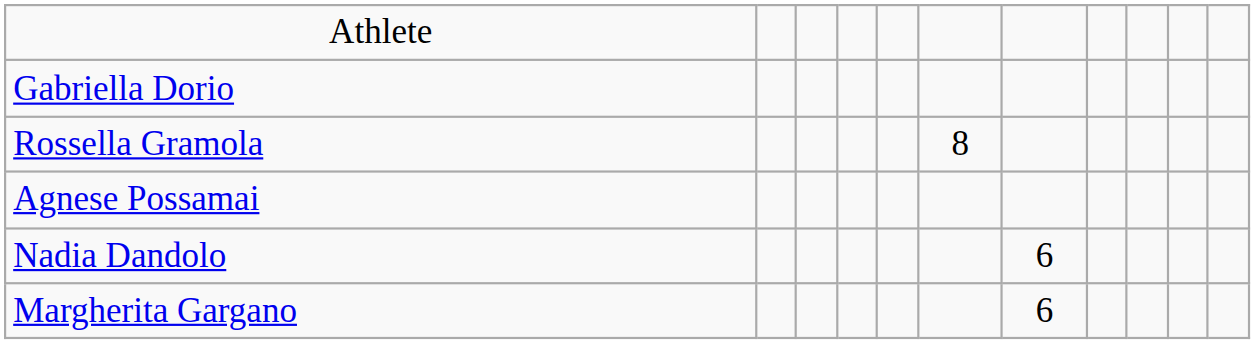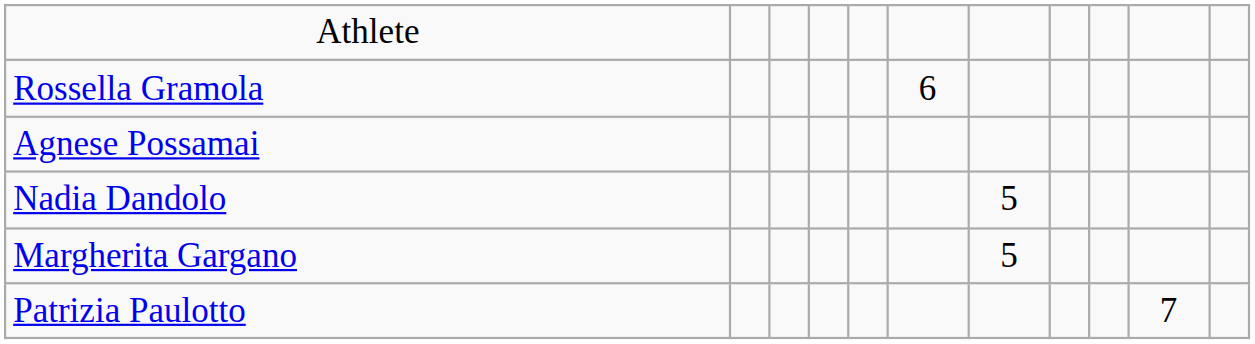- row: Gabriella Dorio
Rossella Gramola | column 6: 8 -> 6
Nadia Dandolo | column 7: 6 -> 5
Margherita Gargano | column 7: 6 -> 5
+ row: Patrizia Paulotto | 7
